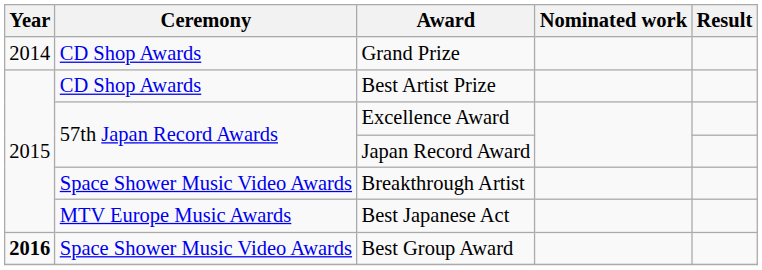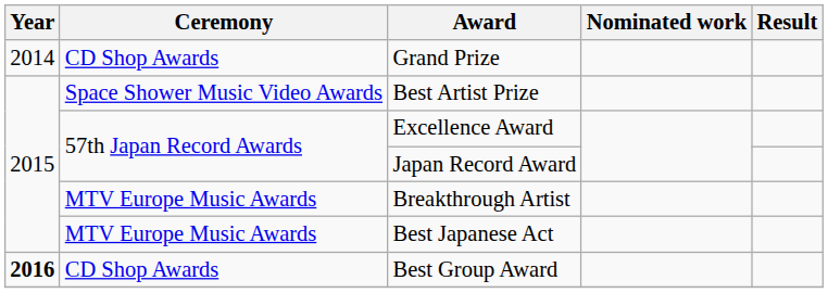Best Artist Prize | Ceremony: CD Shop Awards -> Space Shower Music Video Awards
Breakthrough Artist | Ceremony: Space Shower Music Video Awards -> MTV Europe Music Awards
Best Group Award | Ceremony: Space Shower Music Video Awards -> CD Shop Awards
